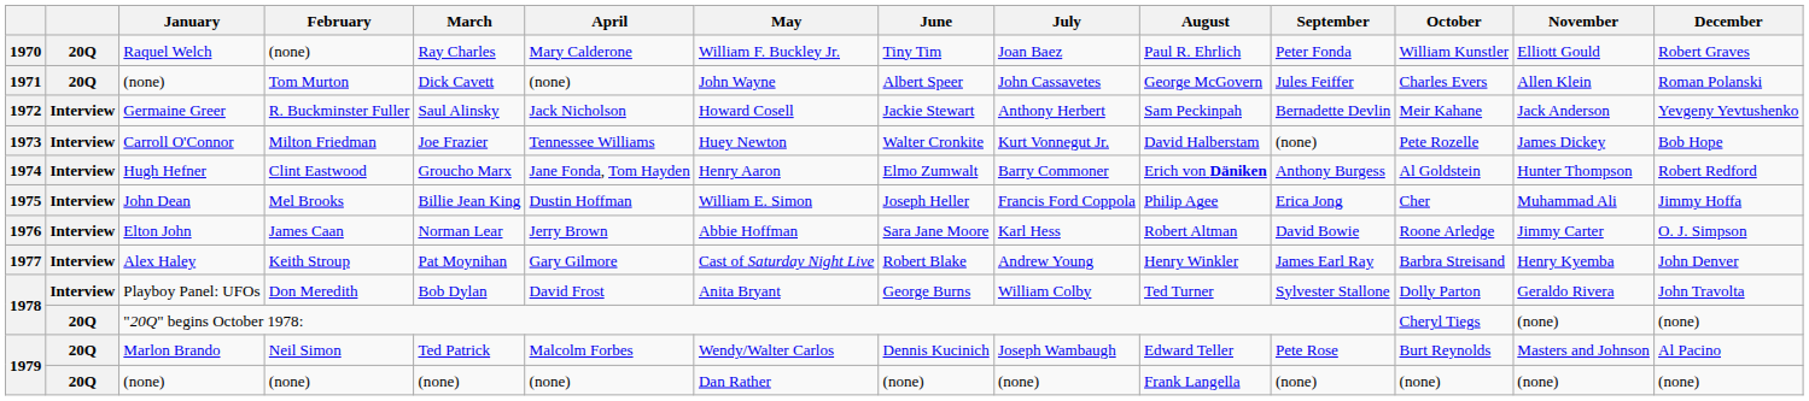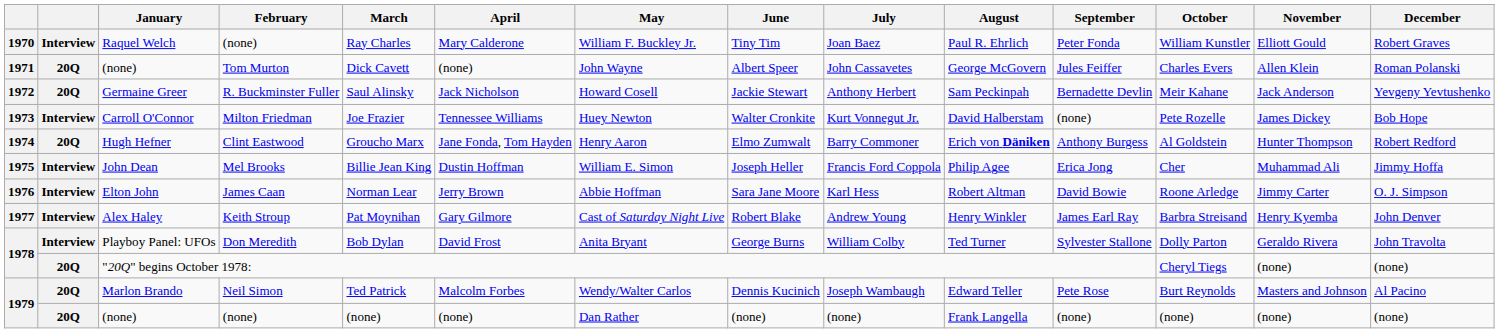Raquel Welch | column 2: 20Q -> Interview
Germaine Greer | column 2: Interview -> 20Q
Hugh Hefner | column 2: Interview -> 20Q
